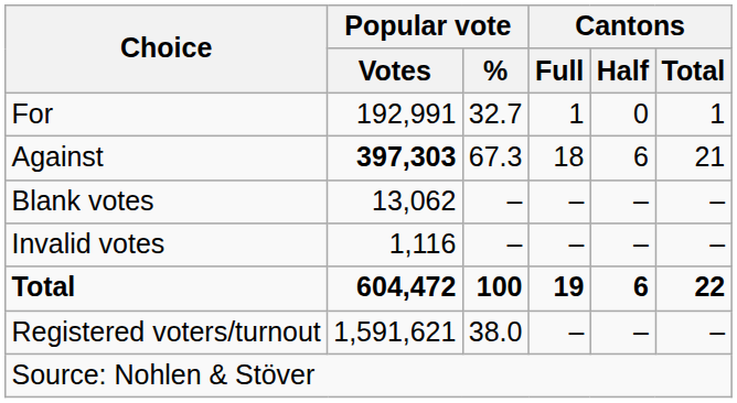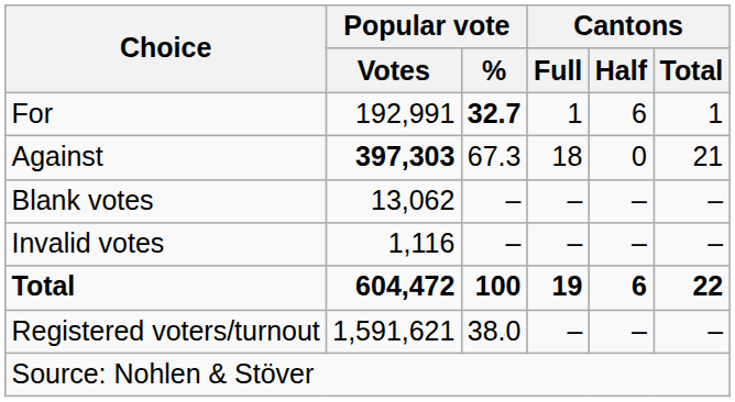For | Popular vote / %: normal -> bold
For | Cantons / Half: 0 -> 6
Against | Cantons / Half: 6 -> 0
